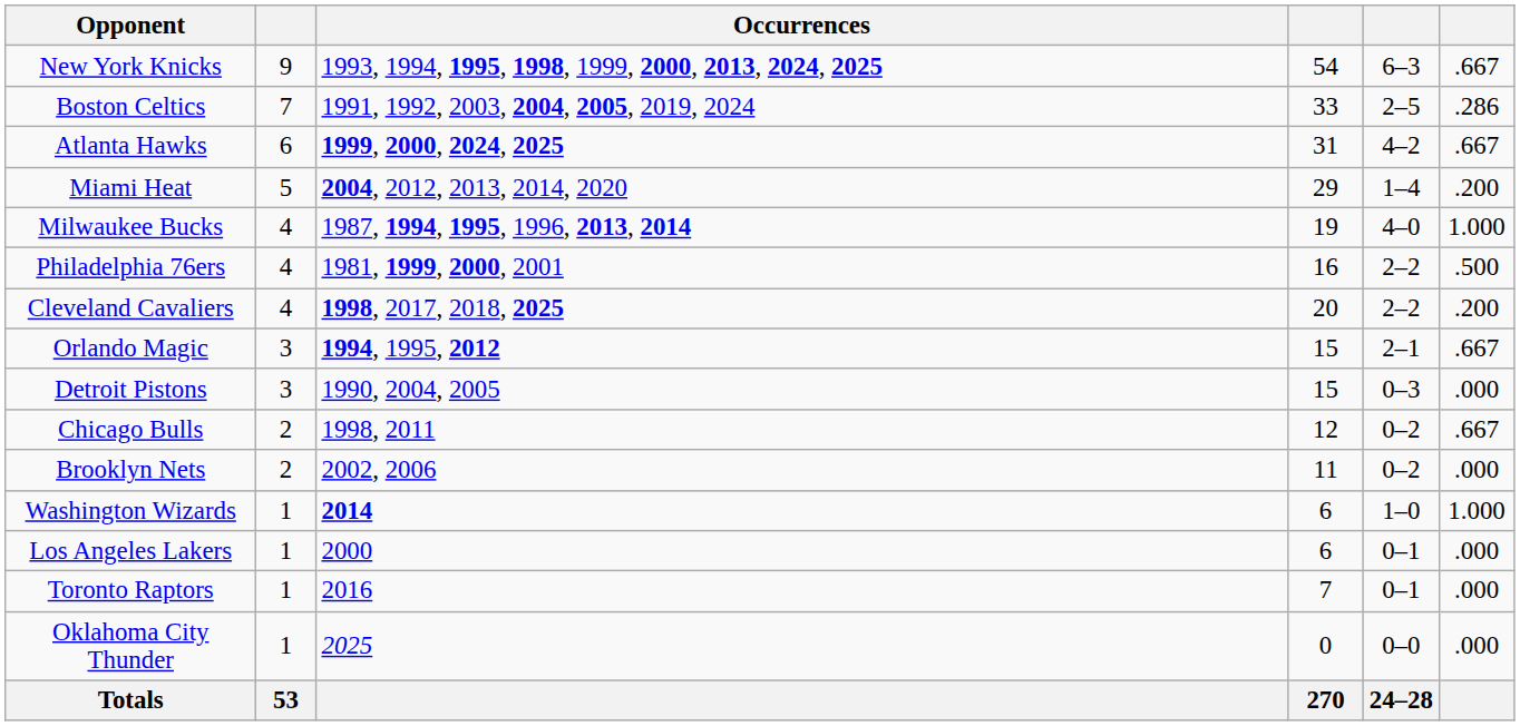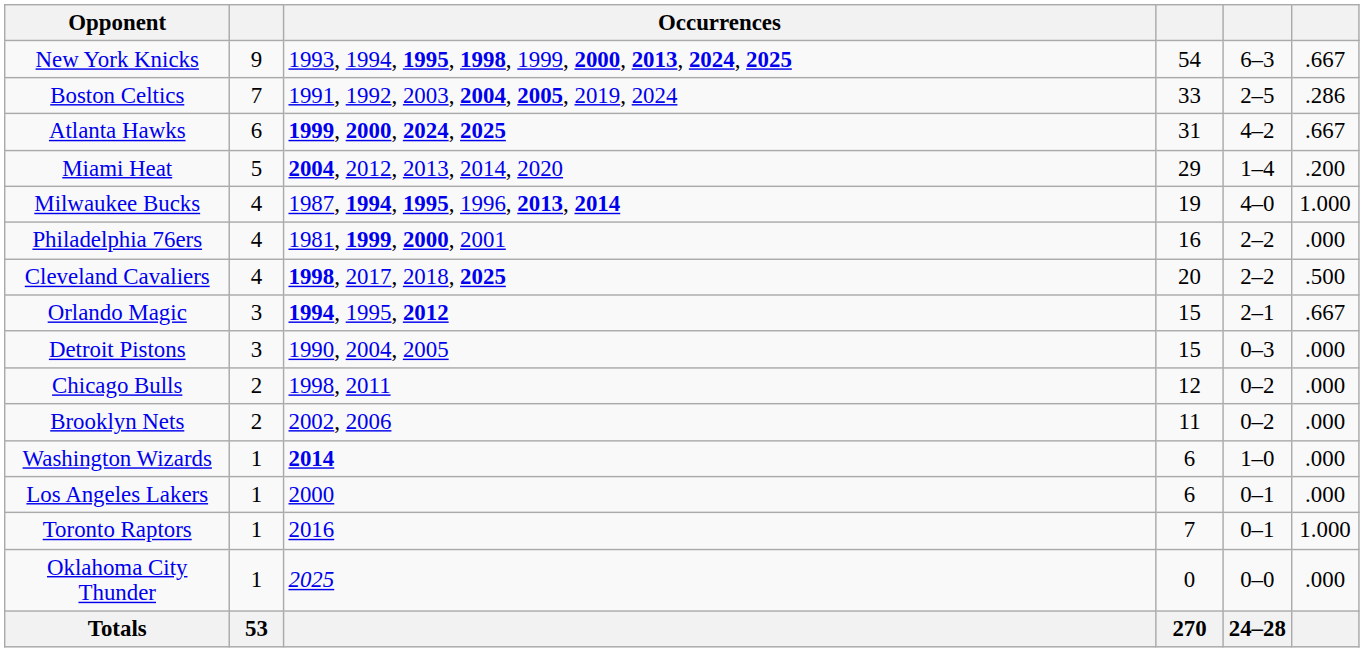Philadelphia 76ers | column 6: .500 -> .000
Cleveland Cavaliers | column 6: .200 -> .500
Chicago Bulls | column 6: .667 -> .000
Washington Wizards | column 6: 1.000 -> .000
Toronto Raptors | column 6: .000 -> 1.000
